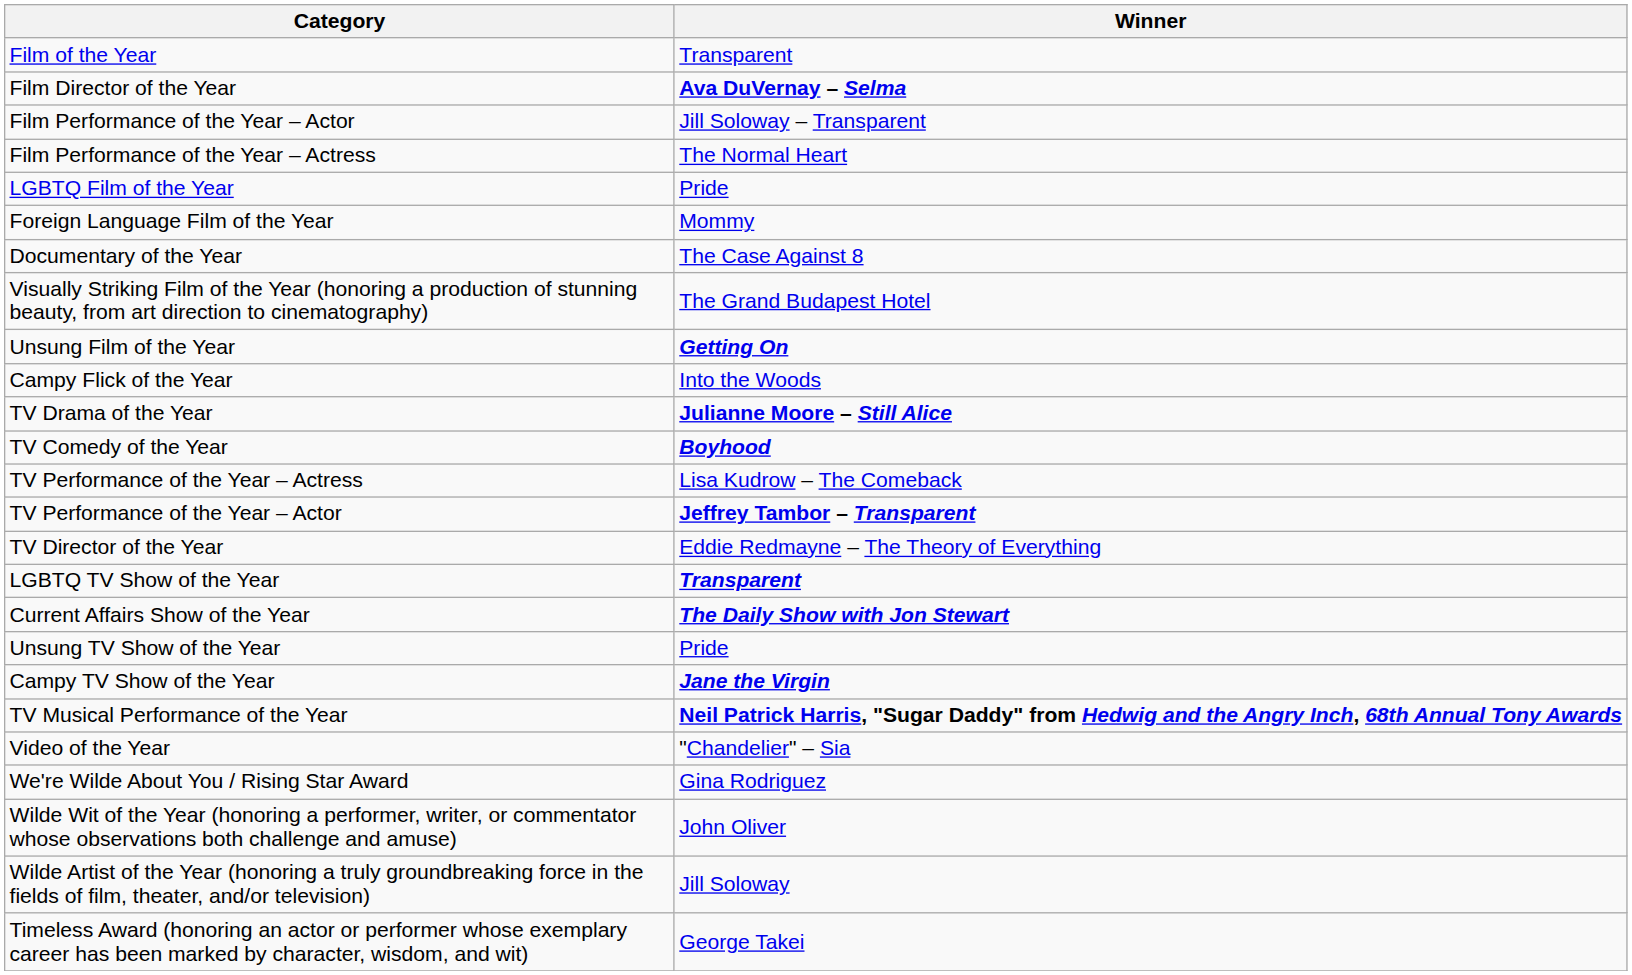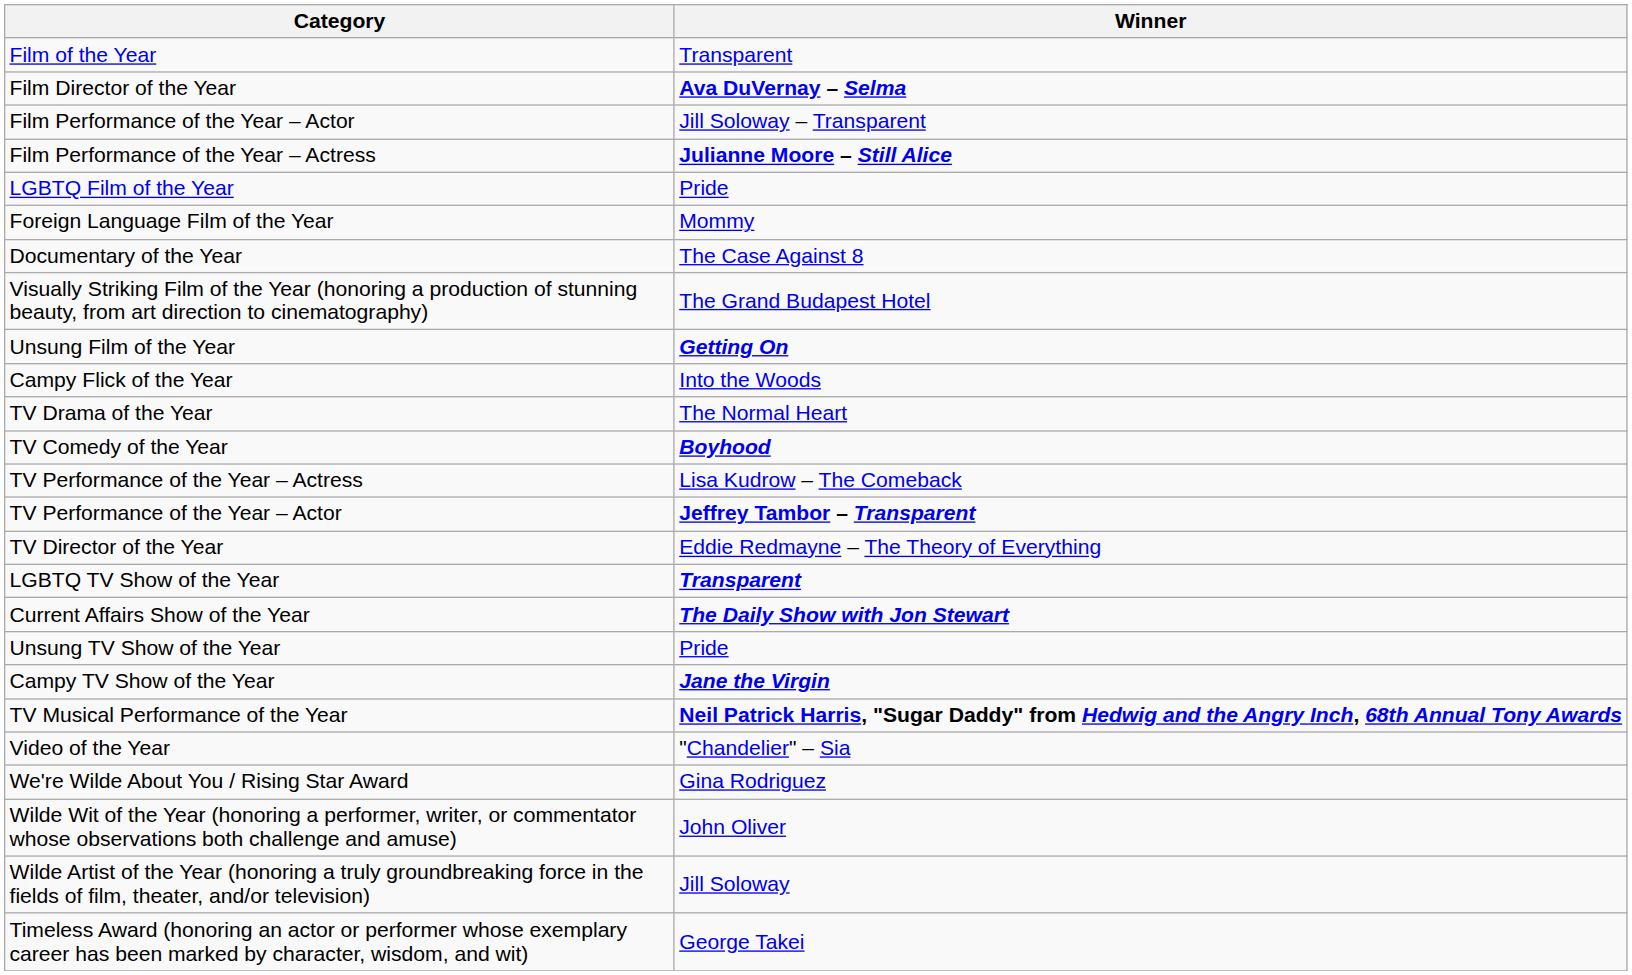Film Performance of the Year – Actress | Winner: The Normal Heart -> Julianne Moore – Still Alice
TV Drama of the Year | Winner: Julianne Moore – Still Alice -> The Normal Heart
